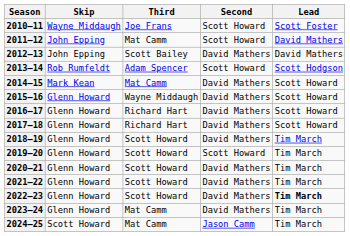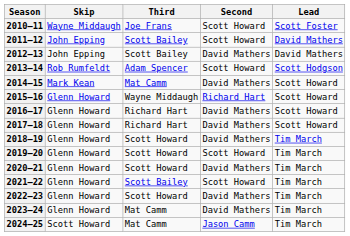2011–12 | Third: Mat Camm -> Scott Bailey
2015–16 | Second: David Mathers -> Richard Hart
2021–22 | Third: Scott Howard -> Scott Bailey
2021–22 | Second: David Mathers -> Scott Howard
2022–23 | Lead: bold -> normal
